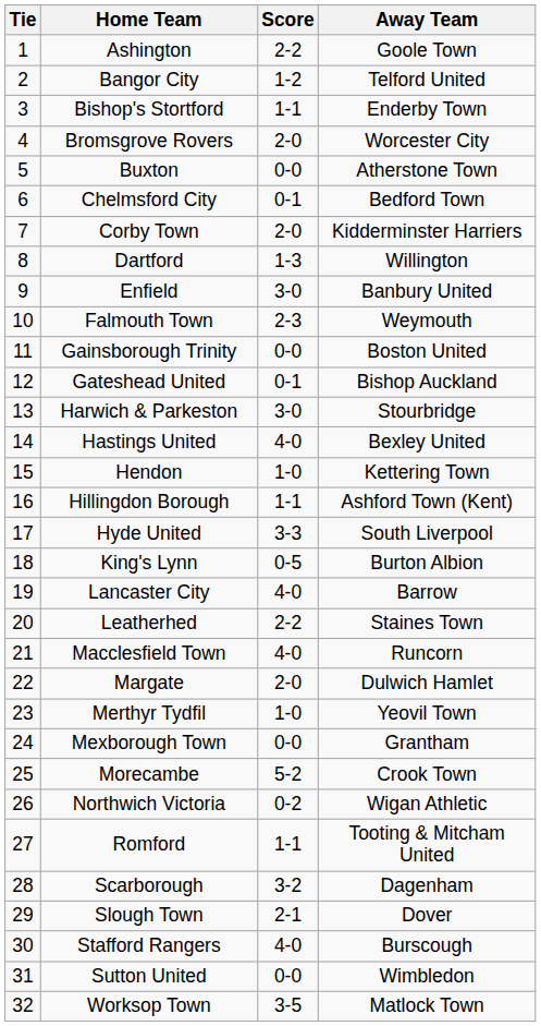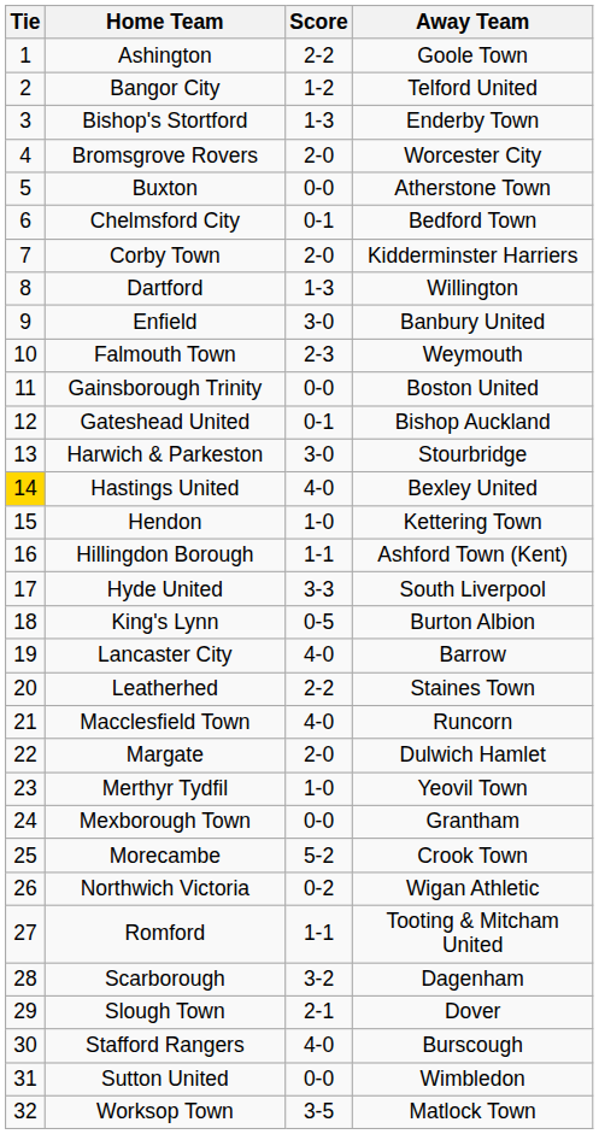Bishop's Stortford | Score: 1-1 -> 1-3
Hastings United | Tie: no background -> gold background
